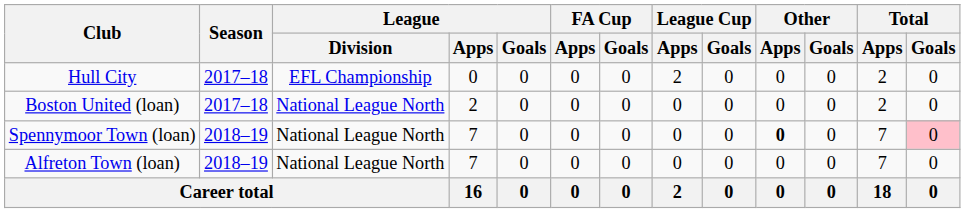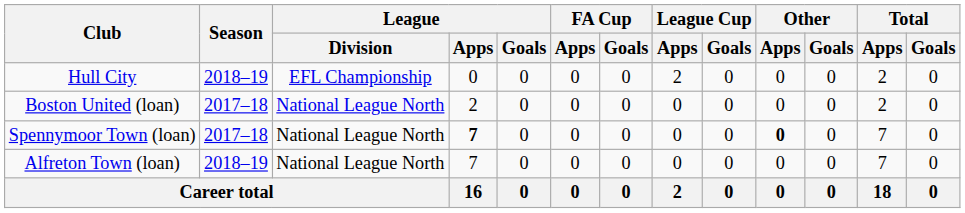Hull City | Season: 2017–18 -> 2018–19
Spennymoor Town (loan) | Season: 2018–19 -> 2017–18
Spennymoor Town (loan) | League / Apps: normal -> bold
Spennymoor Town (loan) | Total / Goals: pink background -> no background
